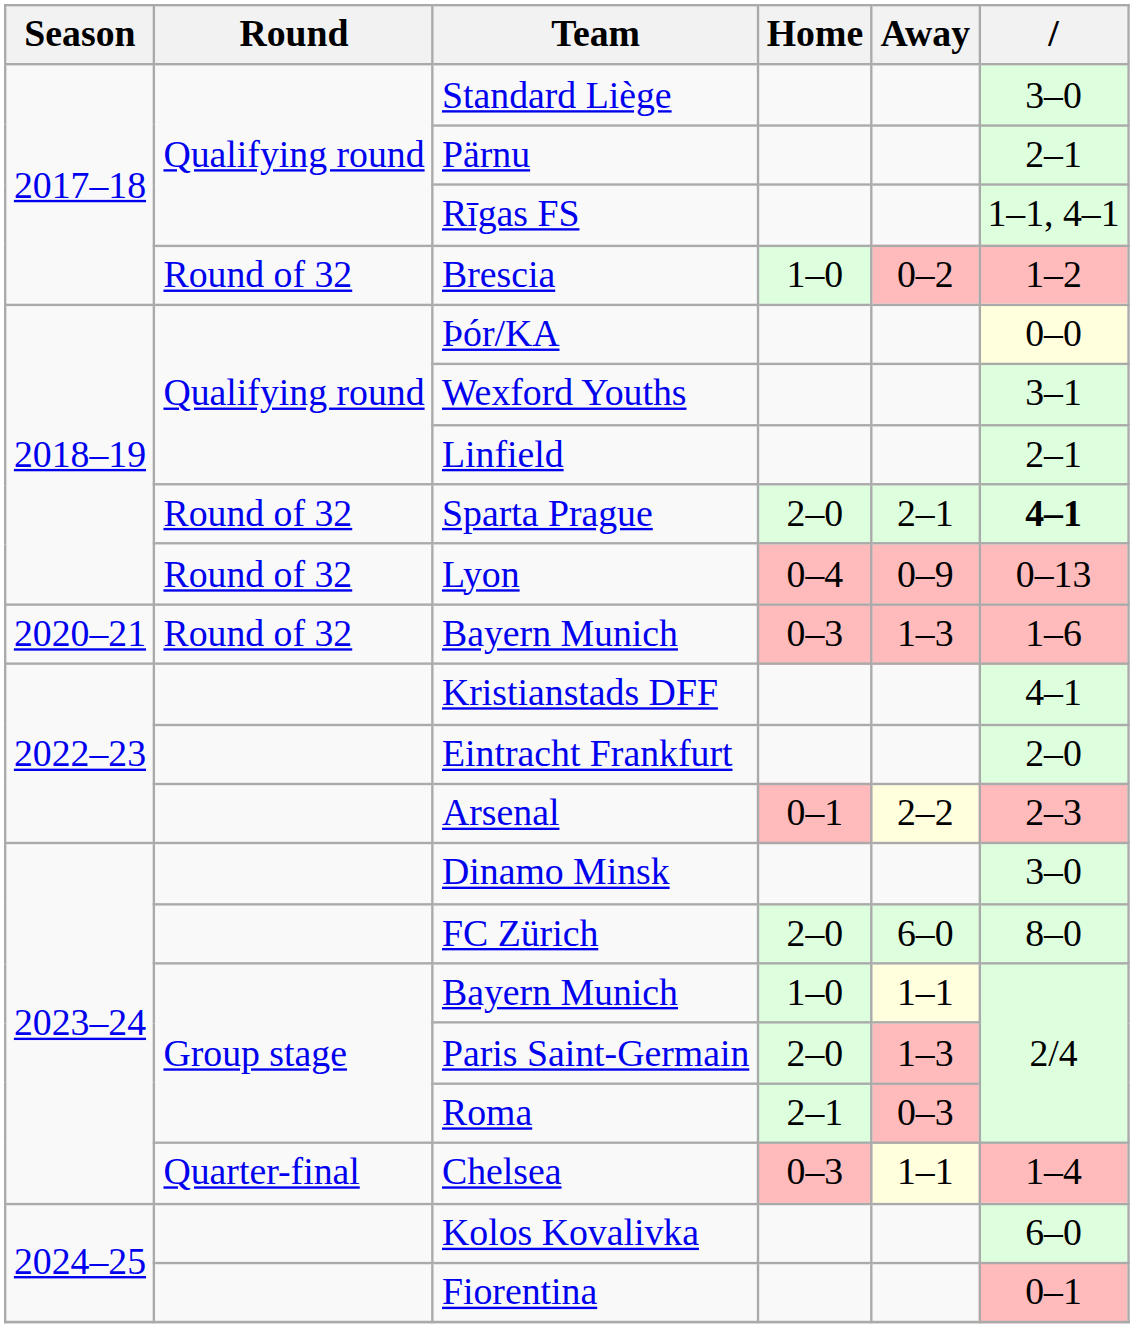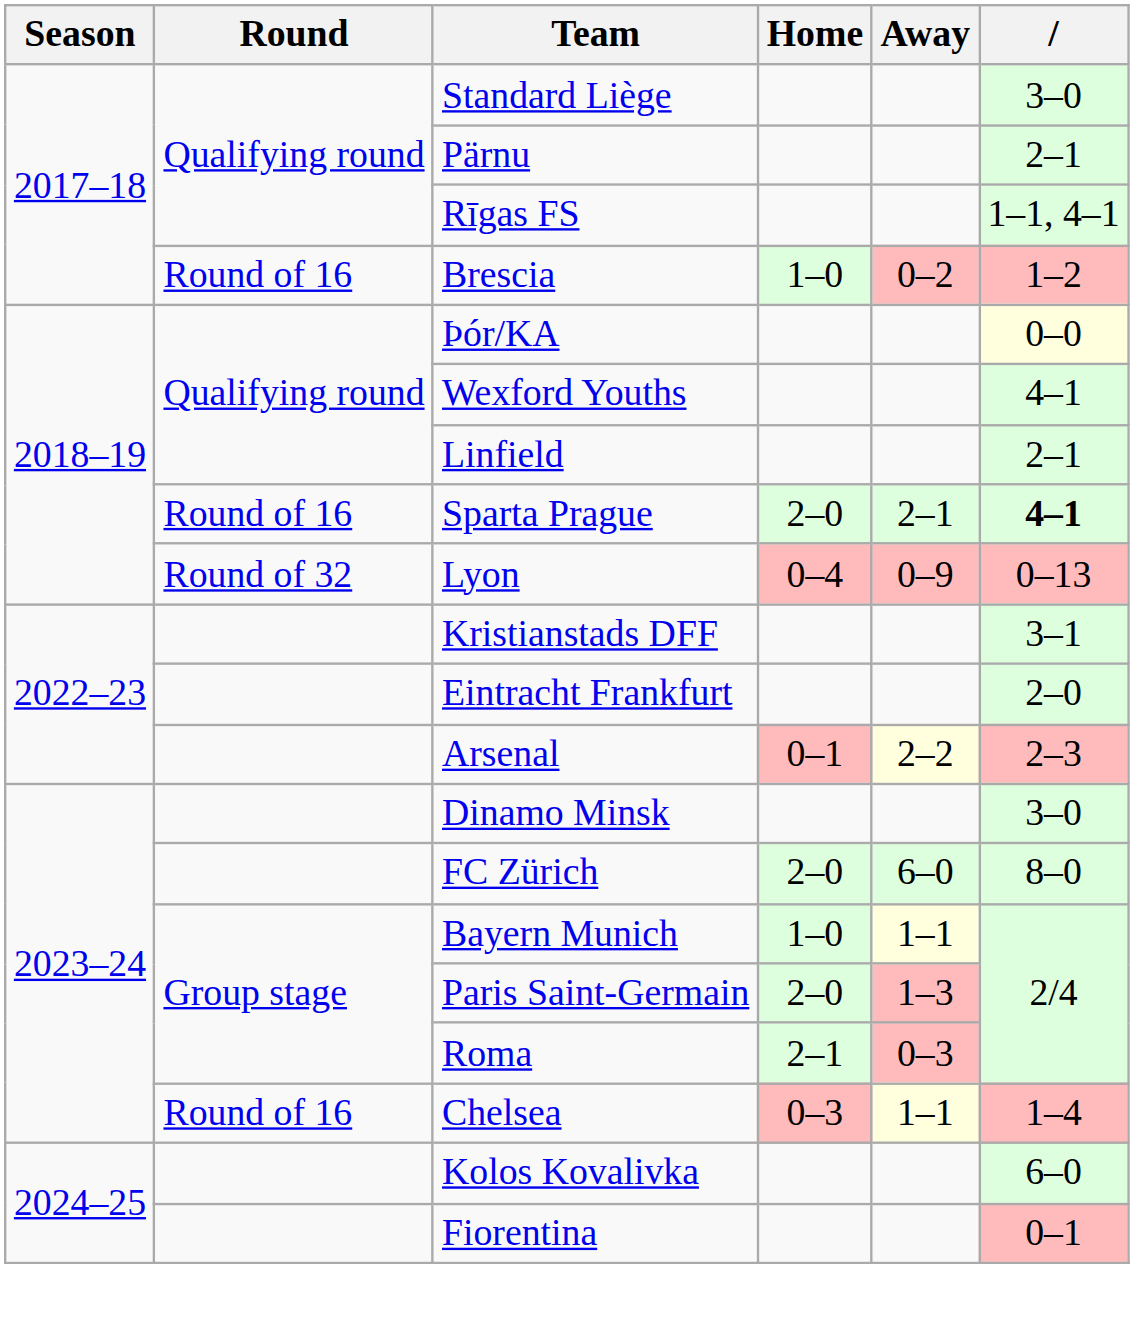Brescia | Round: Round of 32 -> Round of 16
Wexford Youths | column 6: 3–1 -> 4–1
Sparta Prague | Round: Round of 32 -> Round of 16
- row: 2020–21 | Round of 32 | Bayern Munich | 0–3 | 1–3 | 1–6
Kristianstads DFF | column 6: 4–1 -> 3–1
Chelsea | Round: Quarter-final -> Round of 16
